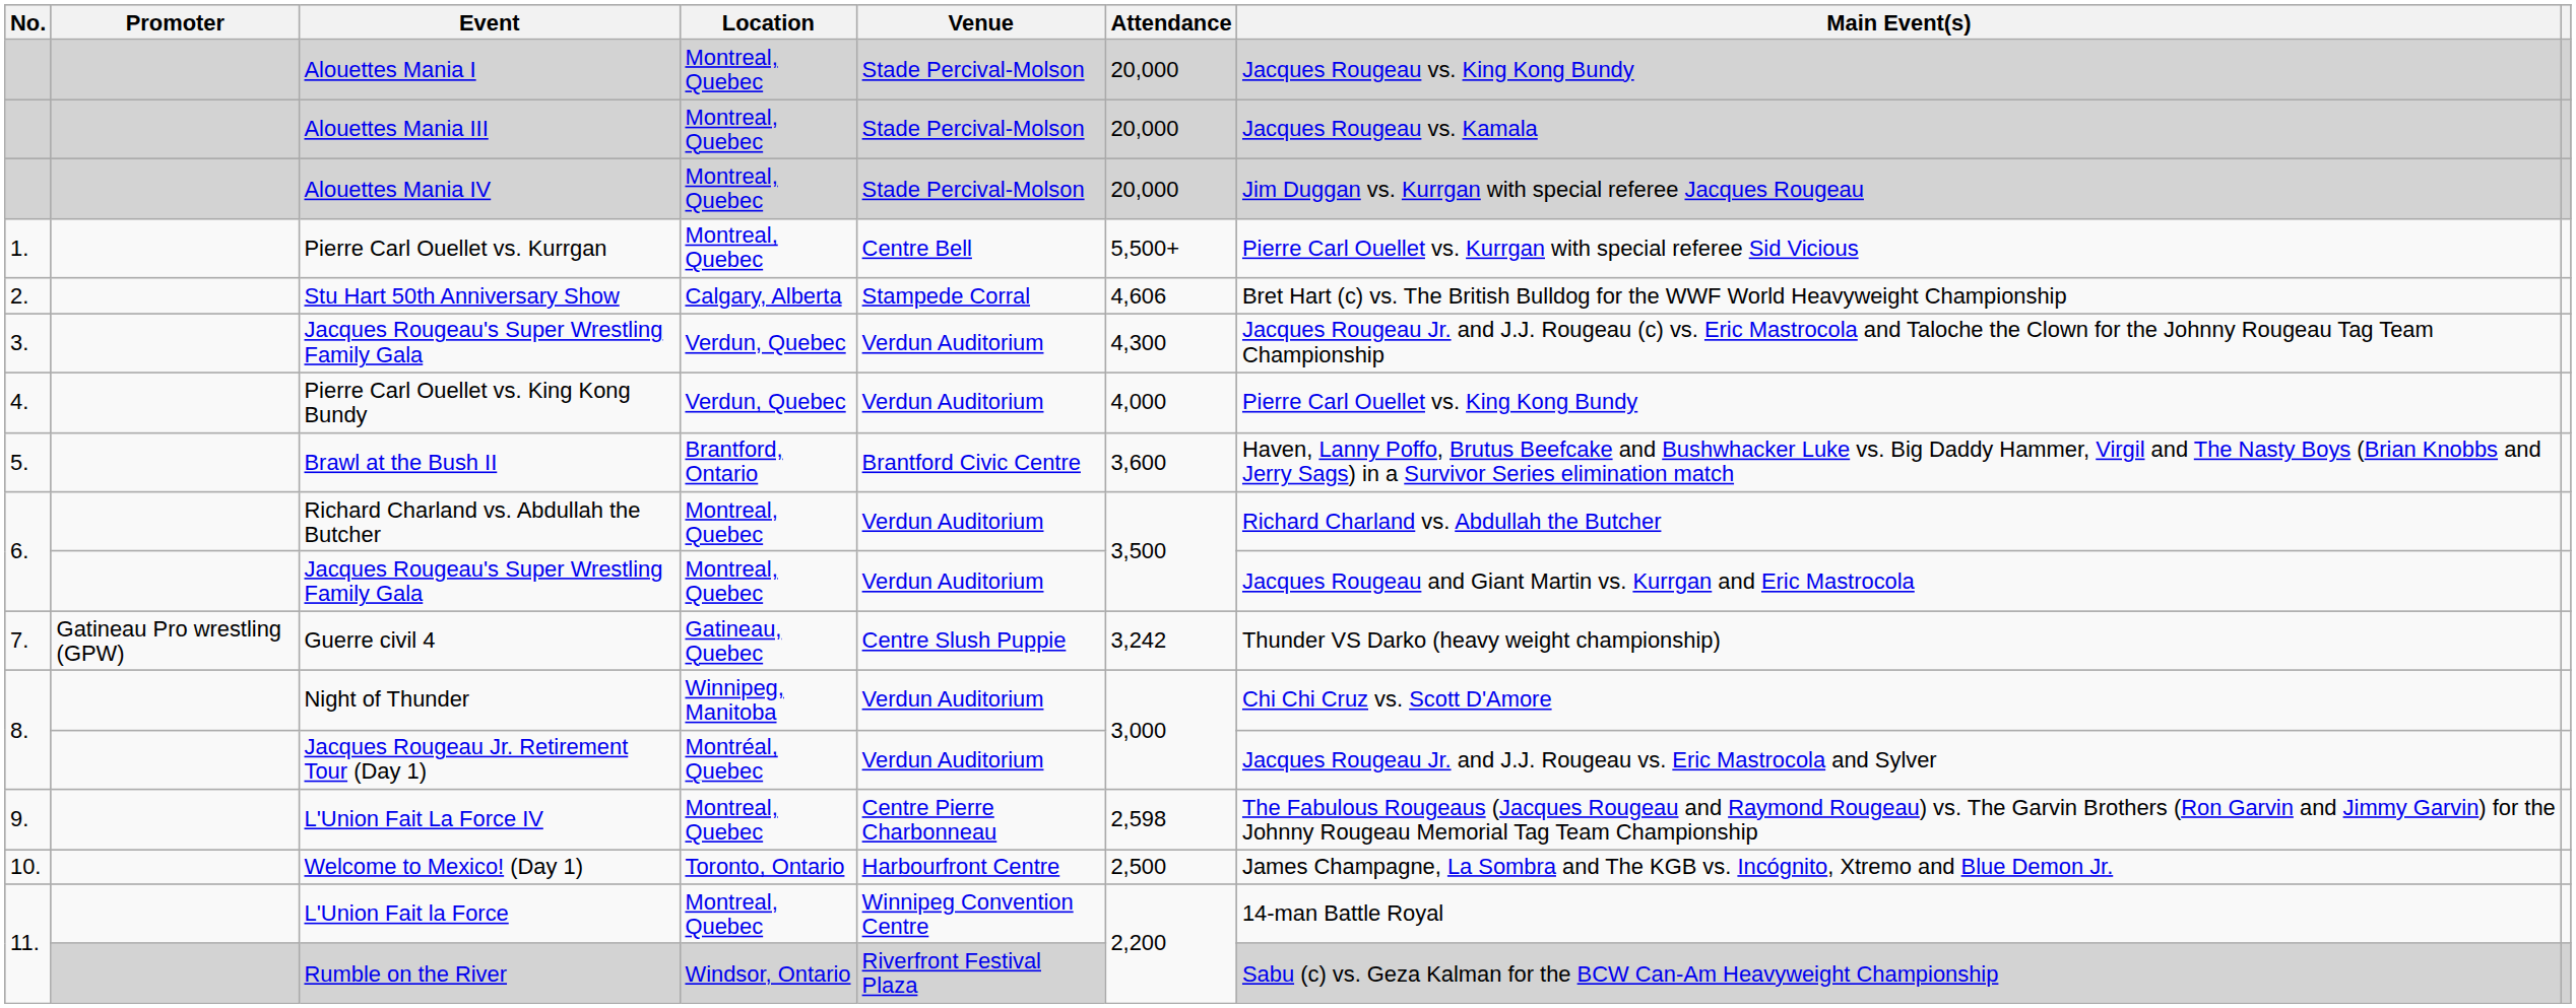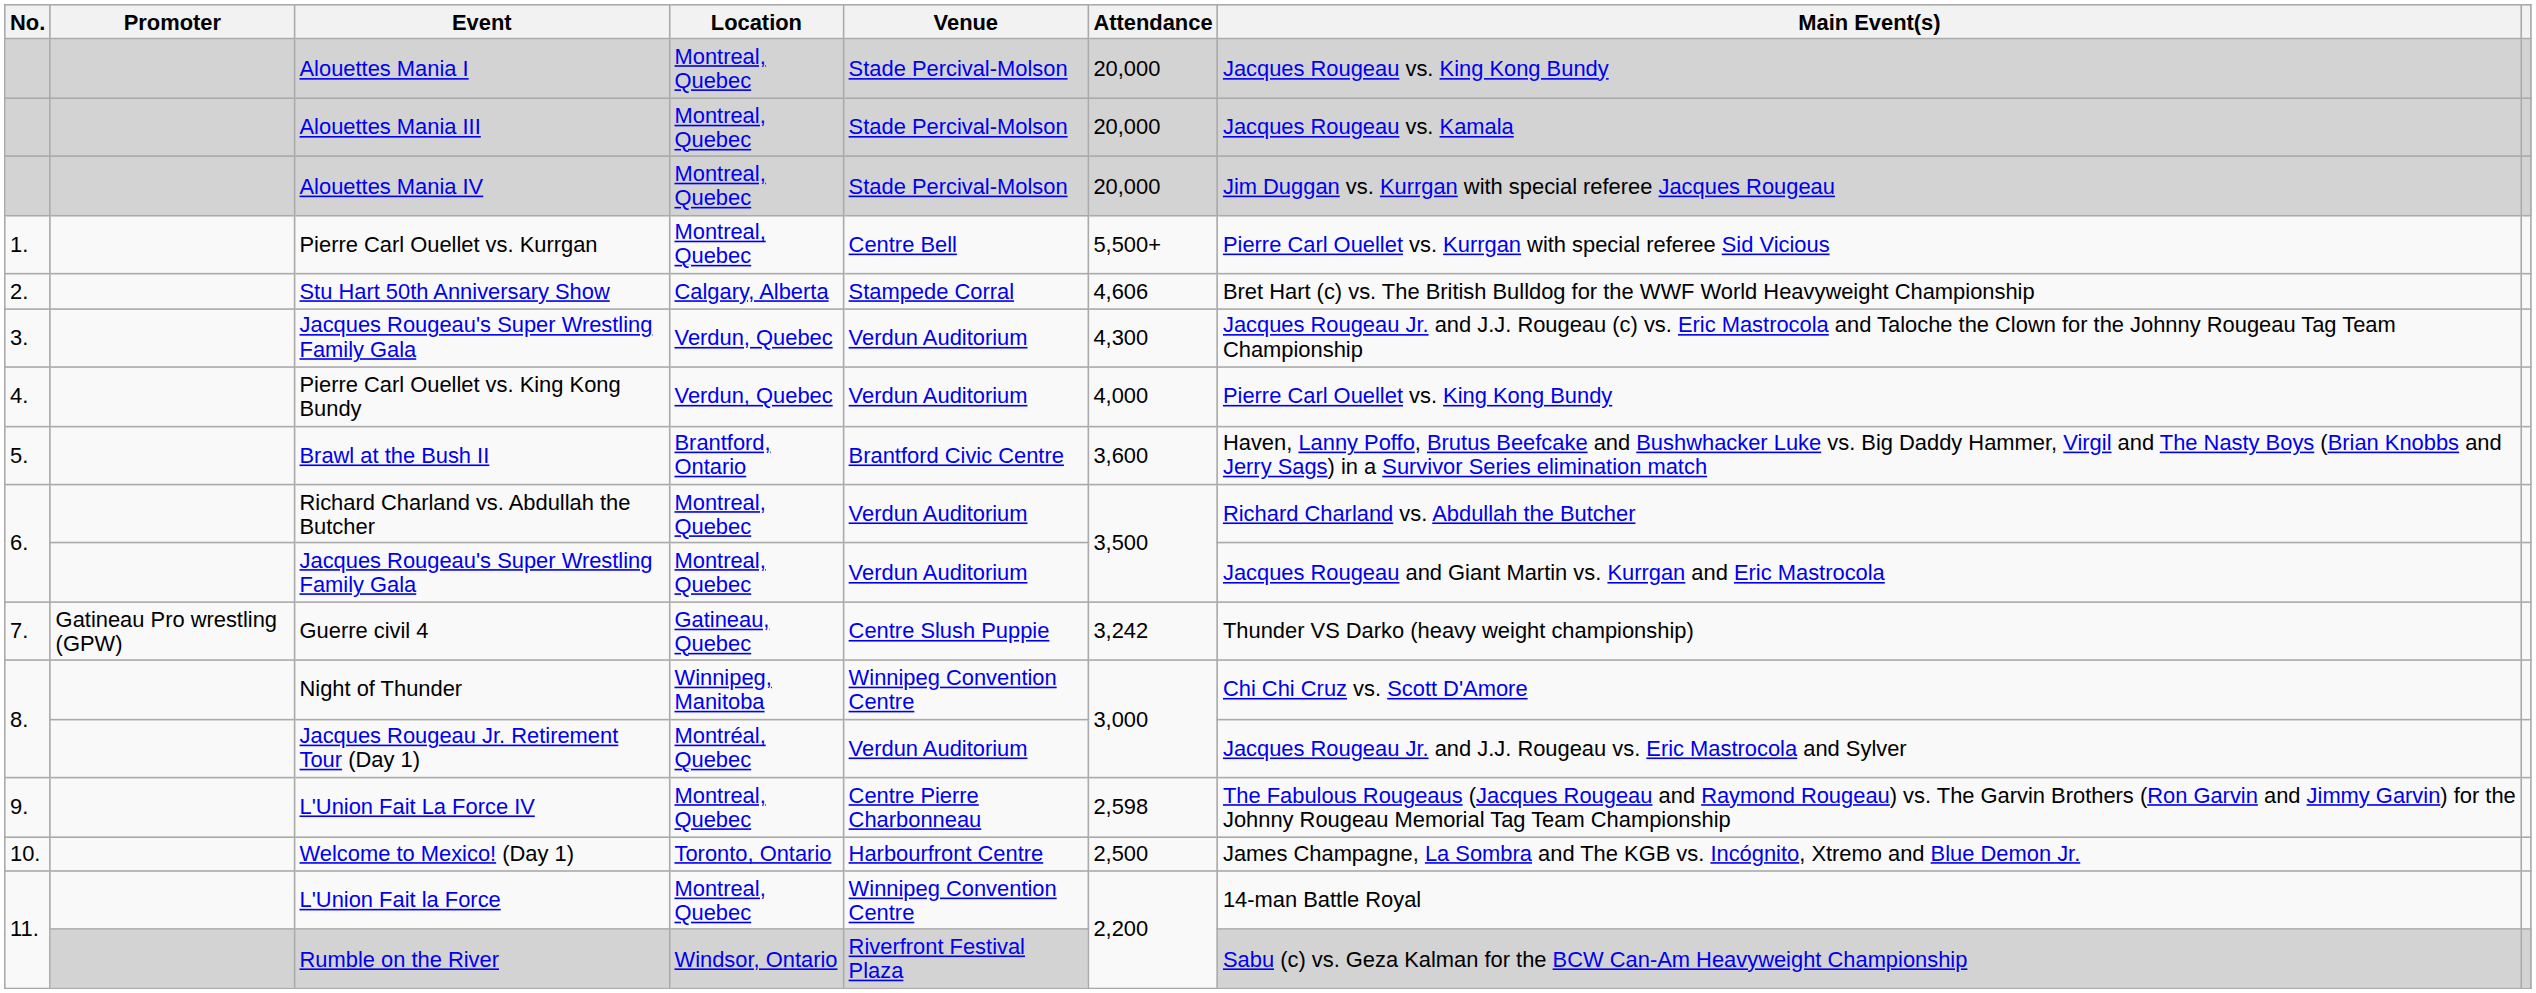Night of Thunder | Venue: Verdun Auditorium -> Winnipeg Convention Centre
